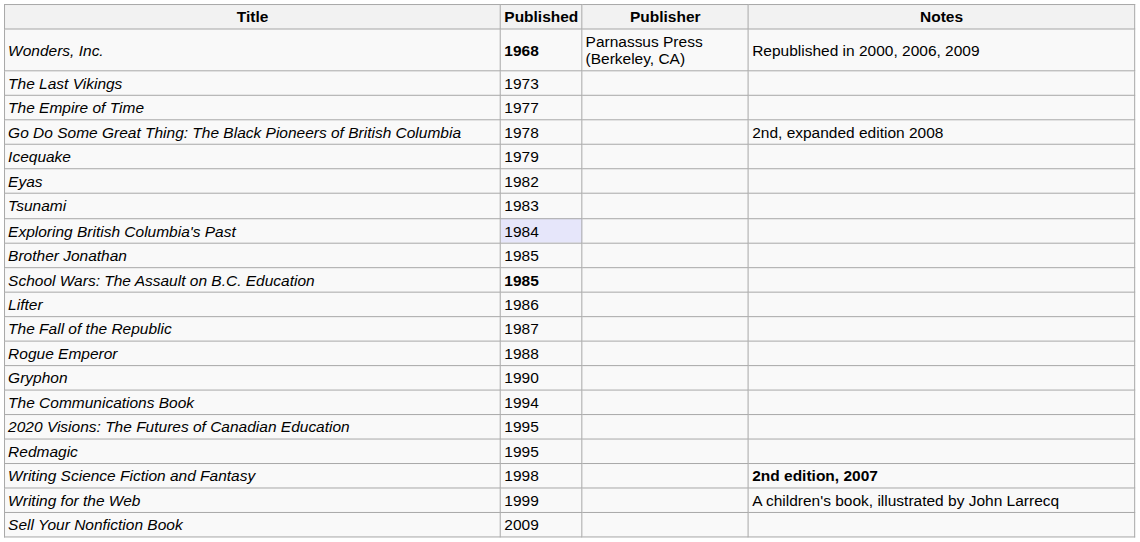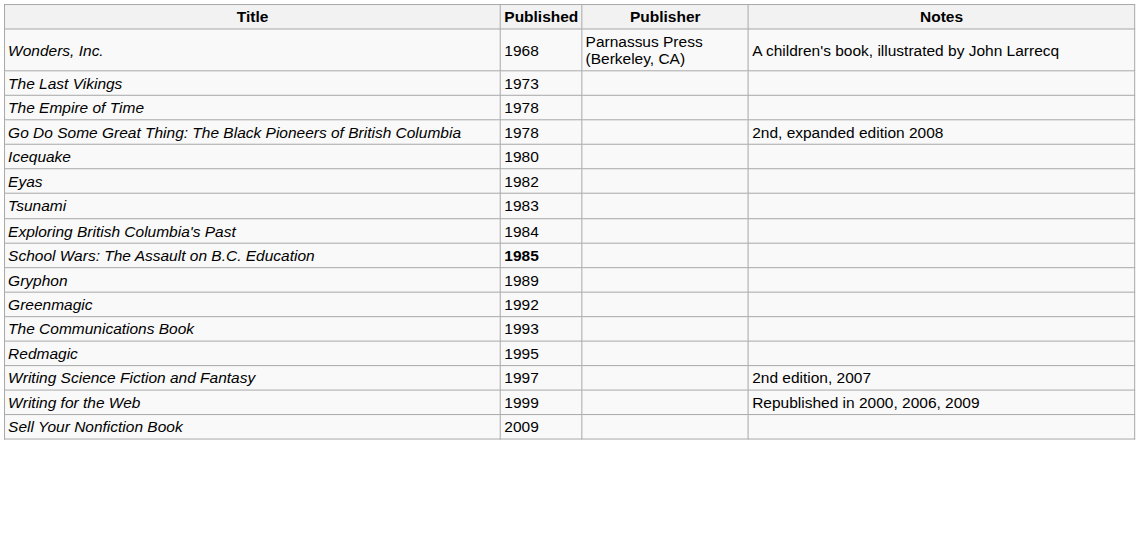Wonders, Inc. | Published: bold -> normal
Wonders, Inc. | Notes: Republished in 2000, 2006, 2009 -> A children's book, illustrated by John Larrecq
The Empire of Time | Published: 1977 -> 1978
Icequake | Published: 1979 -> 1980
Exploring British Columbia's Past | Published: lavender background -> no background
- row: Brother Jonathan | 1985
- row: Lifter | 1986
- row: The Fall of the Republic | 1987
- row: Rogue Emperor | 1988
Gryphon | Published: 1990 -> 1989
+ row: Greenmagic | 1992
The Communications Book | Published: 1994 -> 1993
- row: 2020 Visions: The Futures of Canadian Education | 1995
Writing Science Fiction and Fantasy | Published: 1998 -> 1997
Writing Science Fiction and Fantasy | Notes: bold -> normal
Writing for the Web | Notes: A children's book, illustrated by John Larrecq -> Republished in 2000, 2006, 2009
